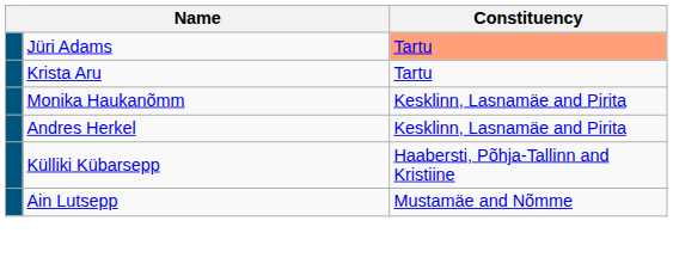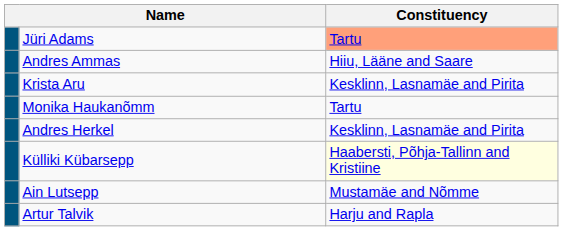+ row: Andres Ammas | Hiiu, Lääne and Saare
Krista Aru | Constituency: Tartu -> Kesklinn, Lasnamäe and Pirita
Monika Haukanõmm | Constituency: Kesklinn, Lasnamäe and Pirita -> Tartu
Külliki Kübarsepp | Constituency: no background -> lightyellow background
+ row: Artur Talvik | Harju and Rapla
